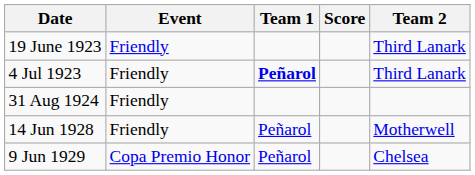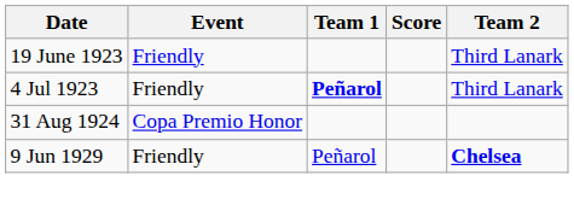31 Aug 1924 | Event: Friendly -> Copa Premio Honor
- row: 14 Jun 1928 | Friendly | Peñarol | Motherwell
9 Jun 1929 | Event: Copa Premio Honor -> Friendly
9 Jun 1929 | Team 2: normal -> bold
